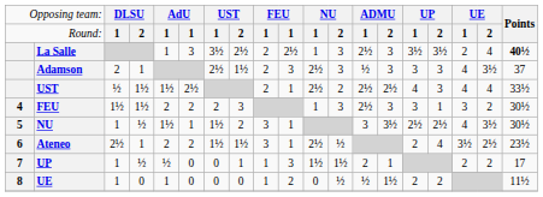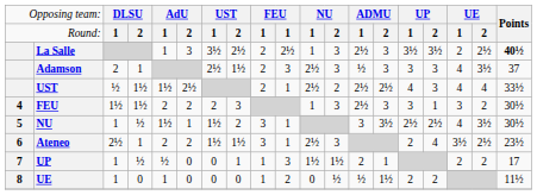Round: | column 6: 1 -> 2
La Salle | column 18: 4 -> 2½
Ateneo | column 12: ½ -> 3
